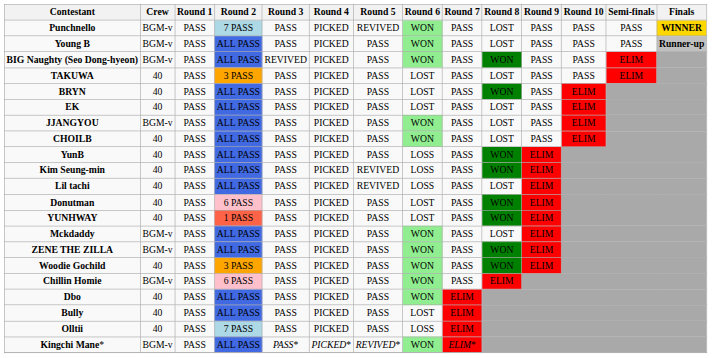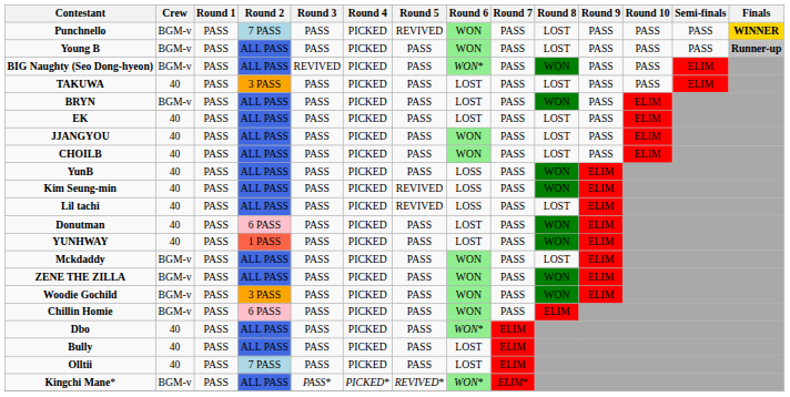BIG Naughty (Seo Dong-hyeon) | Round 6: WON -> WON*
BRYN | Crew: 40 -> BGM-v
JJANGYOU | Crew: BGM-v -> 40
Woodie Gochild | Crew: 40 -> BGM-v
Dbo | Round 6: WON -> WON*
Olltii | Round 6: LOSS -> LOST
Kingchi Mane* | Round 6: WON -> WON*
